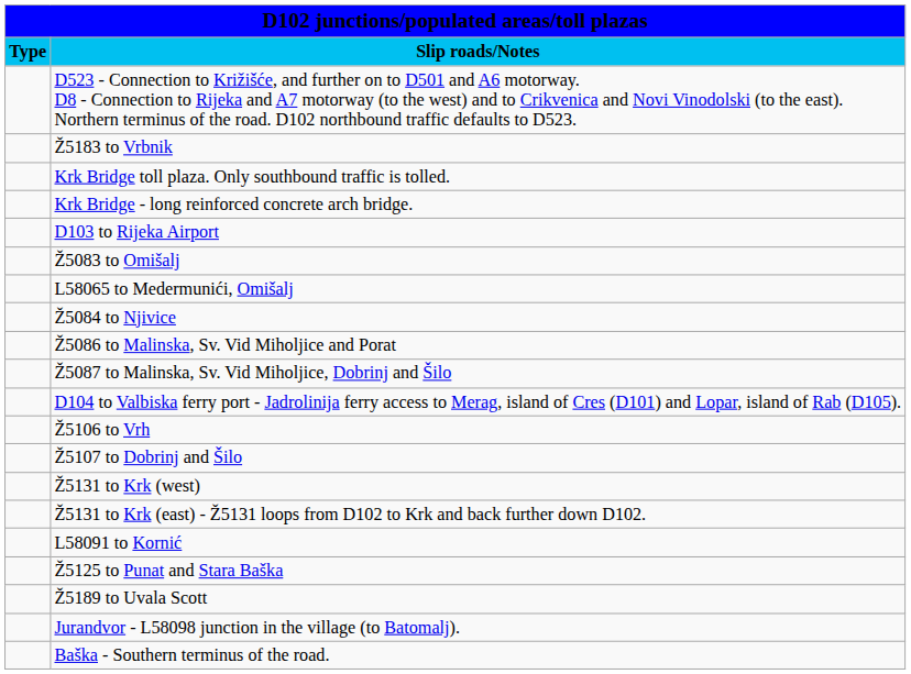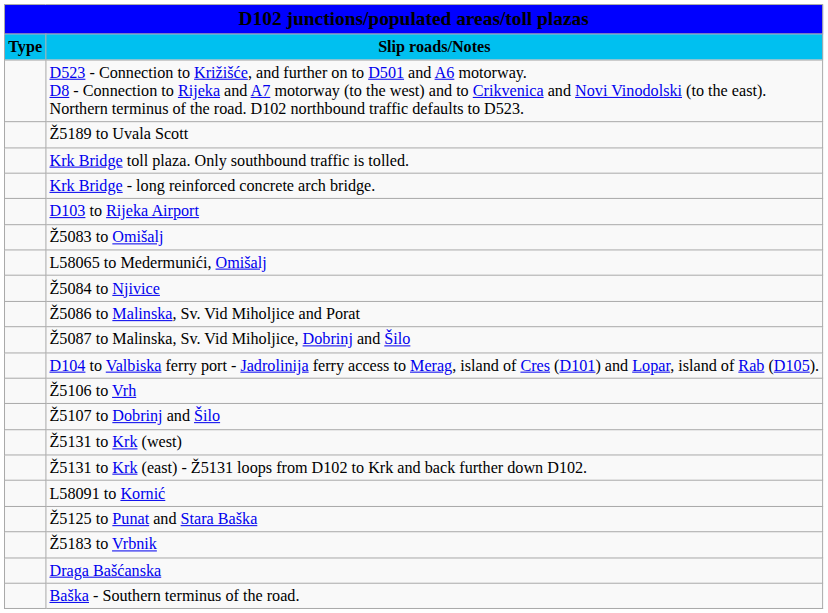rows swapped: Ž5189 to Uvala Scott <-> Ž5183 to Vrbnik
+ row: Draga Bašćanska
- row: Jurandvor - L58098 junction in the village (to Batomalj).
